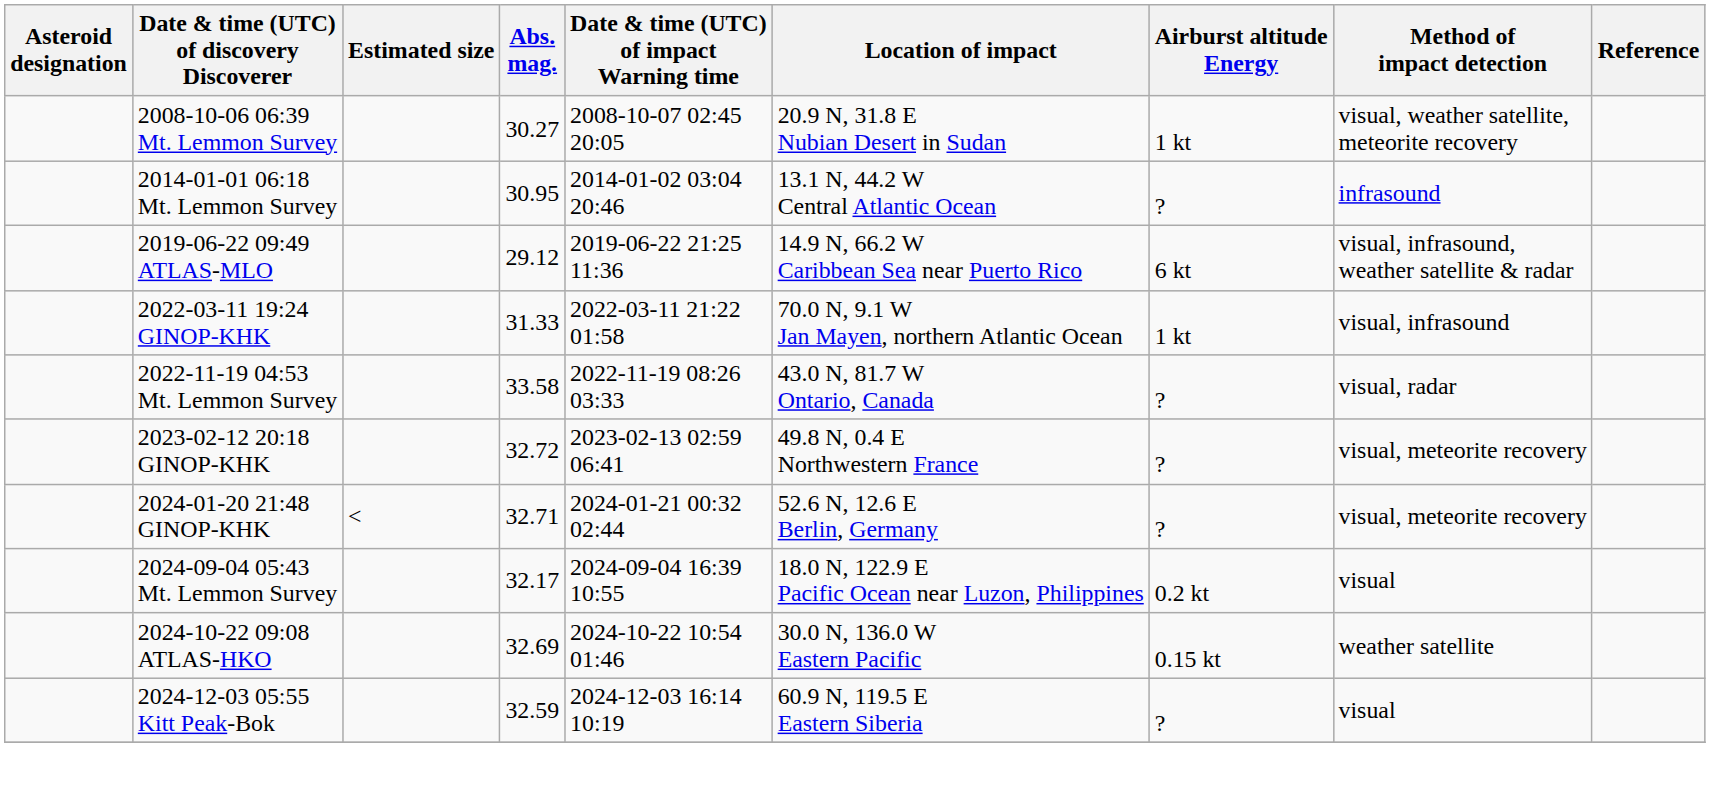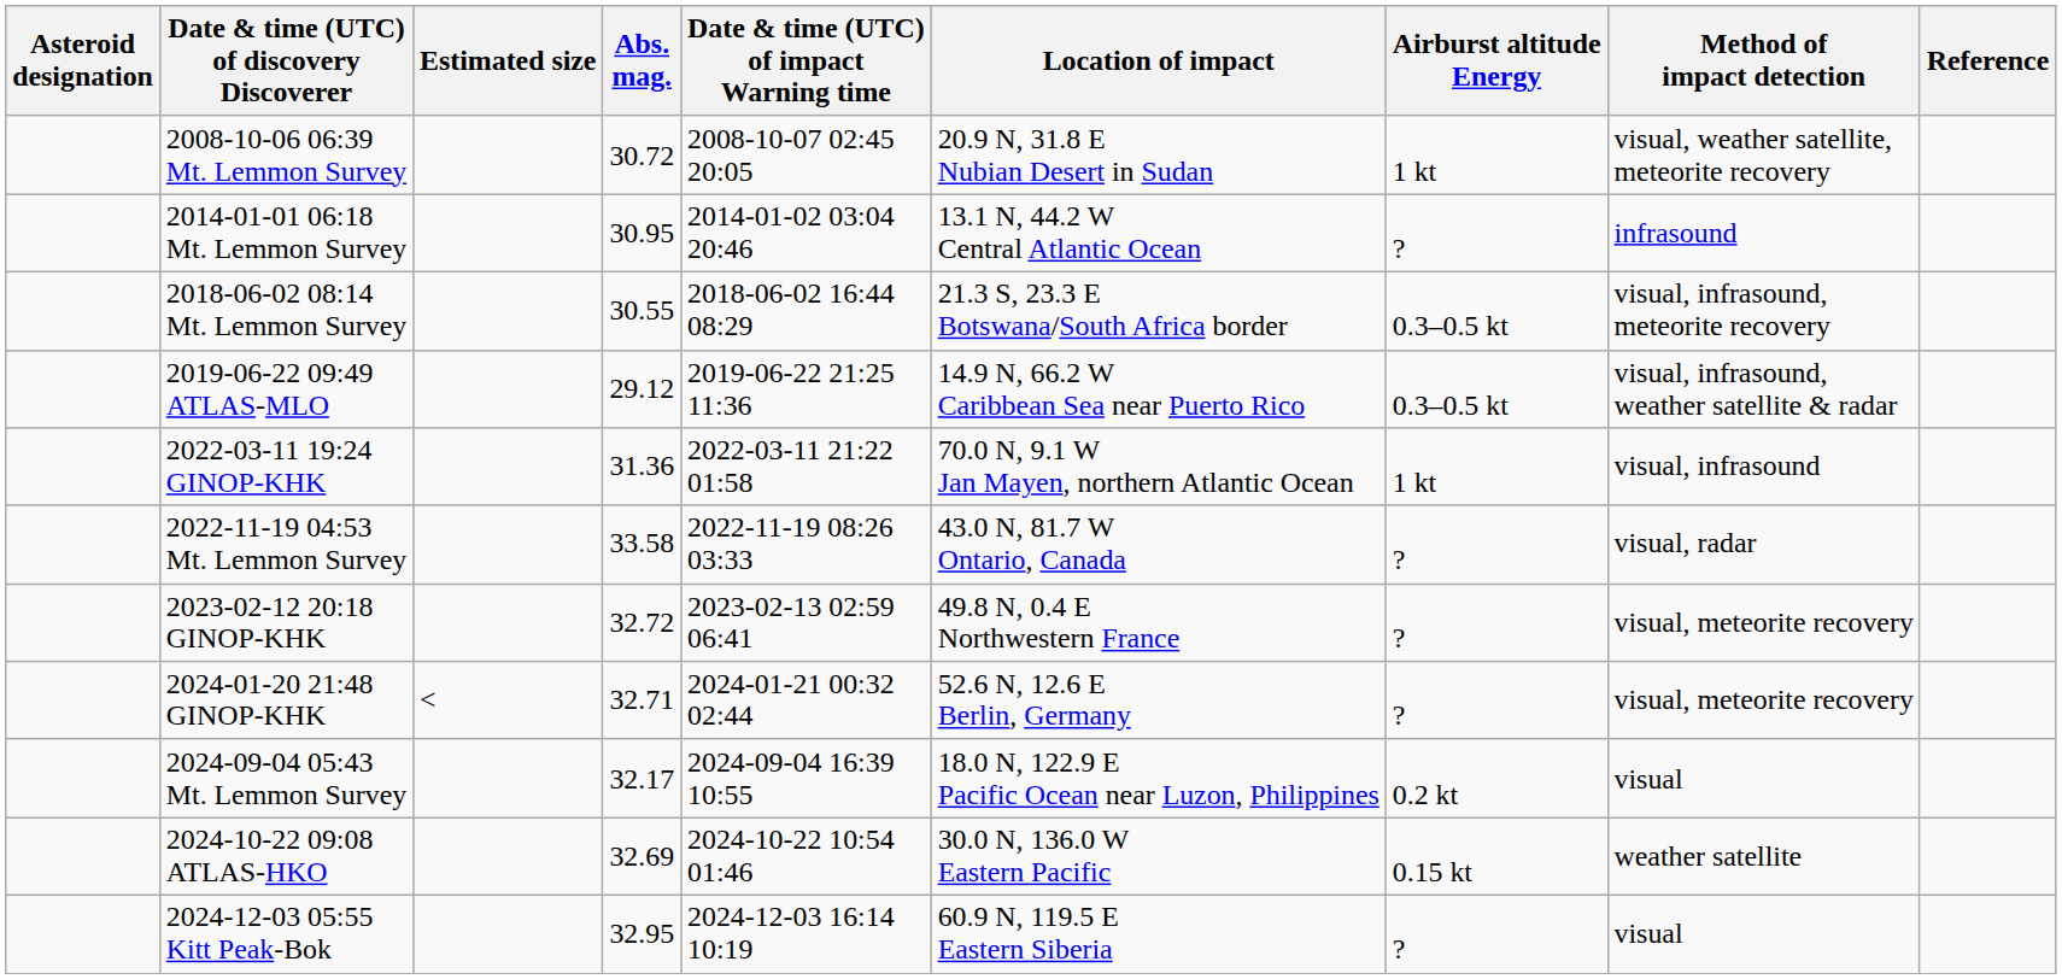2008-10-06 06:39 Mt. Lemmon Survey | Abs. mag.: 30.27 -> 30.72
+ row: 2018-06-02 08:14 Mt. Lemmon Survey | 30.55 | 2018-06-02 16:44 08:29 | 21.3 S, 23.3 E Botswana/South Africa border | 0.3–0.5 kt | visual, infrasound, meteorite recovery
2019-06-22 09:49 ATLAS-MLO | Airburst altitude Energy: 6 kt -> 0.3–0.5 kt
2022-03-11 19:24 GINOP-KHK | Abs. mag.: 31.33 -> 31.36
2024-12-03 05:55 Kitt Peak-Bok | Abs. mag.: 32.59 -> 32.95
